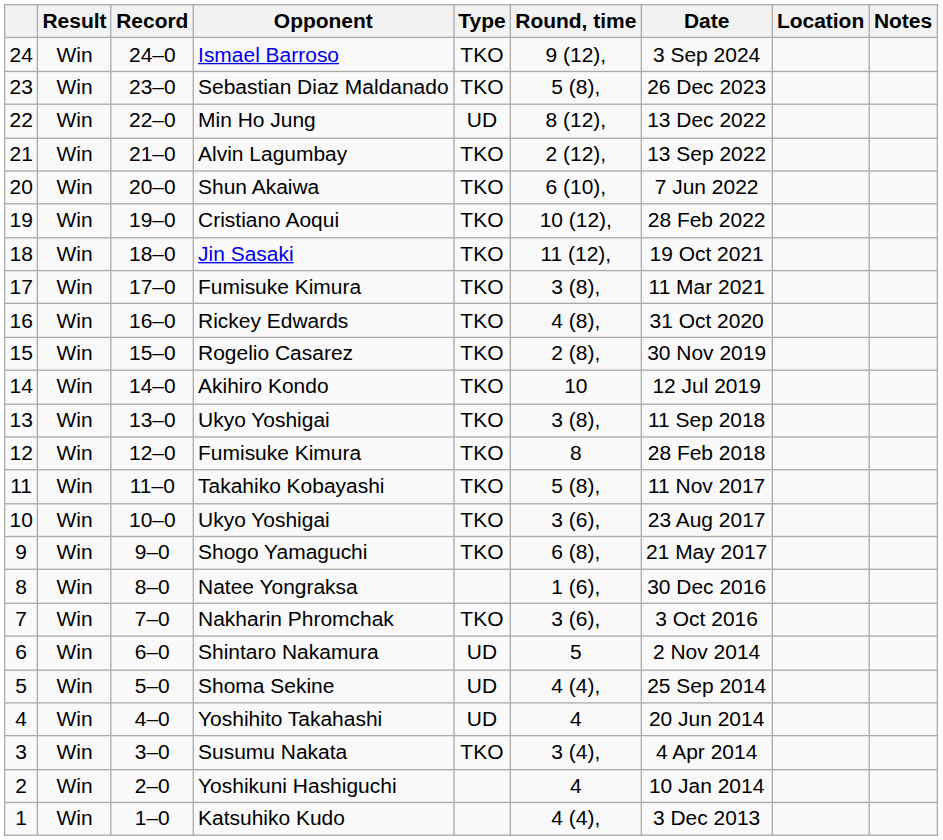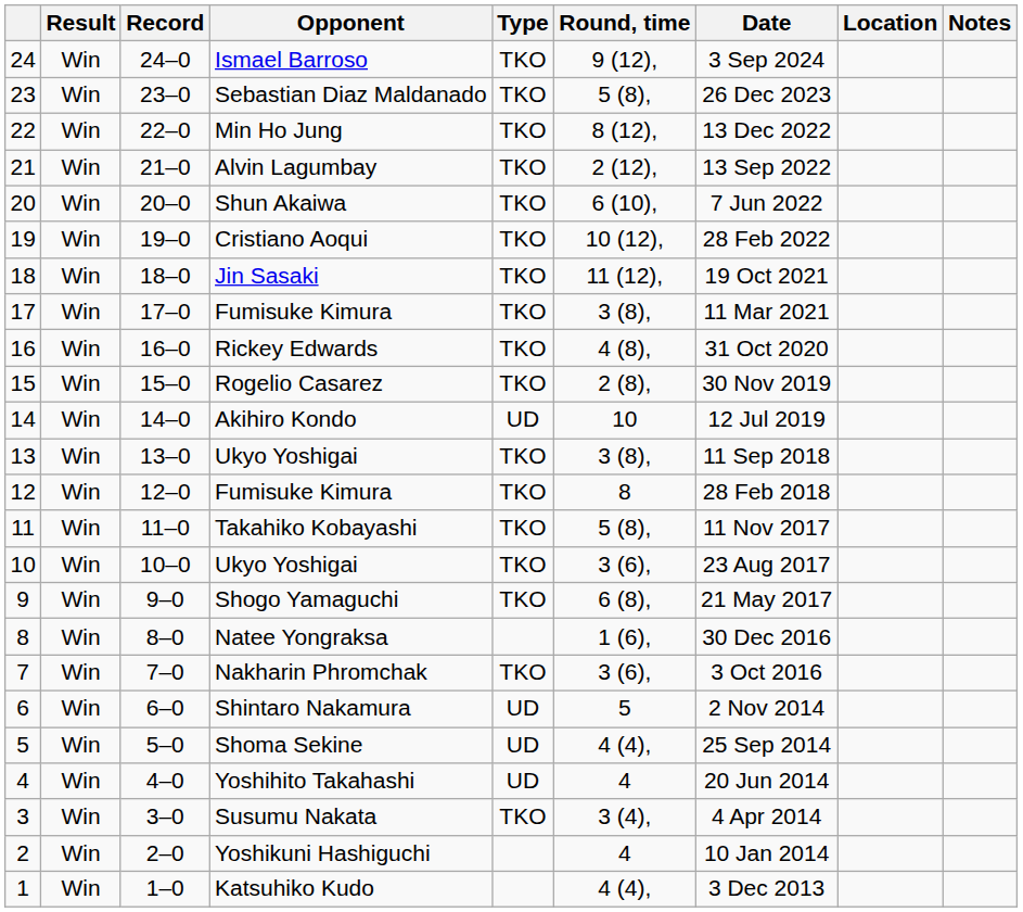Min Ho Jung | Type: UD -> TKO
Akihiro Kondo | Type: TKO -> UD
